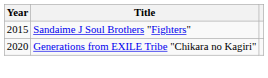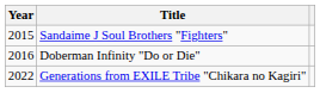+ row: 2016 | Doberman Infinity "Do or Die"
Generations from EXILE Tribe "Chikara no Kagiri" | Year: 2020 -> 2022
